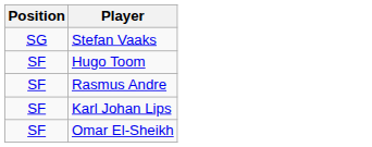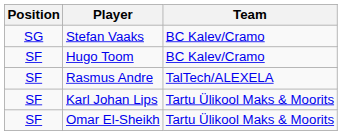+ column: Team | BC Kalev/Cramo | BC Kalev/Cramo | TalTech/ALEXELA | Tartu Ülikool Maks & Moorits | Tartu Ülikool Maks & Moorits
